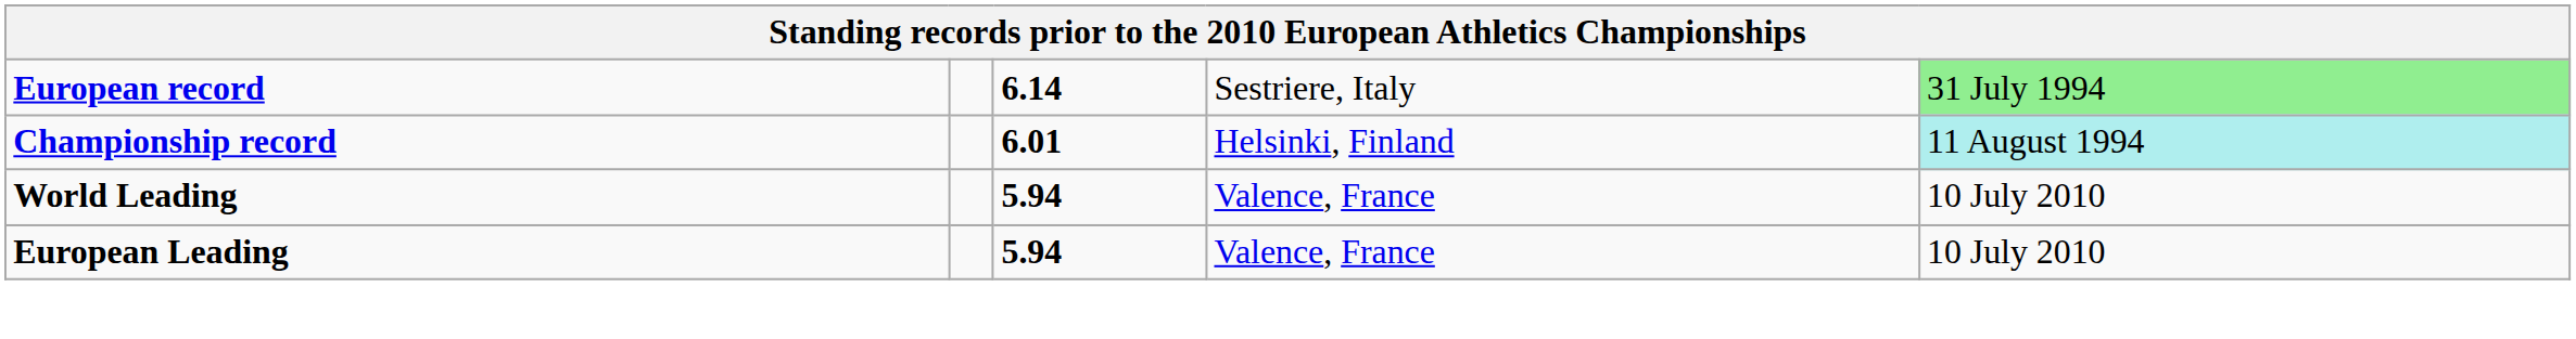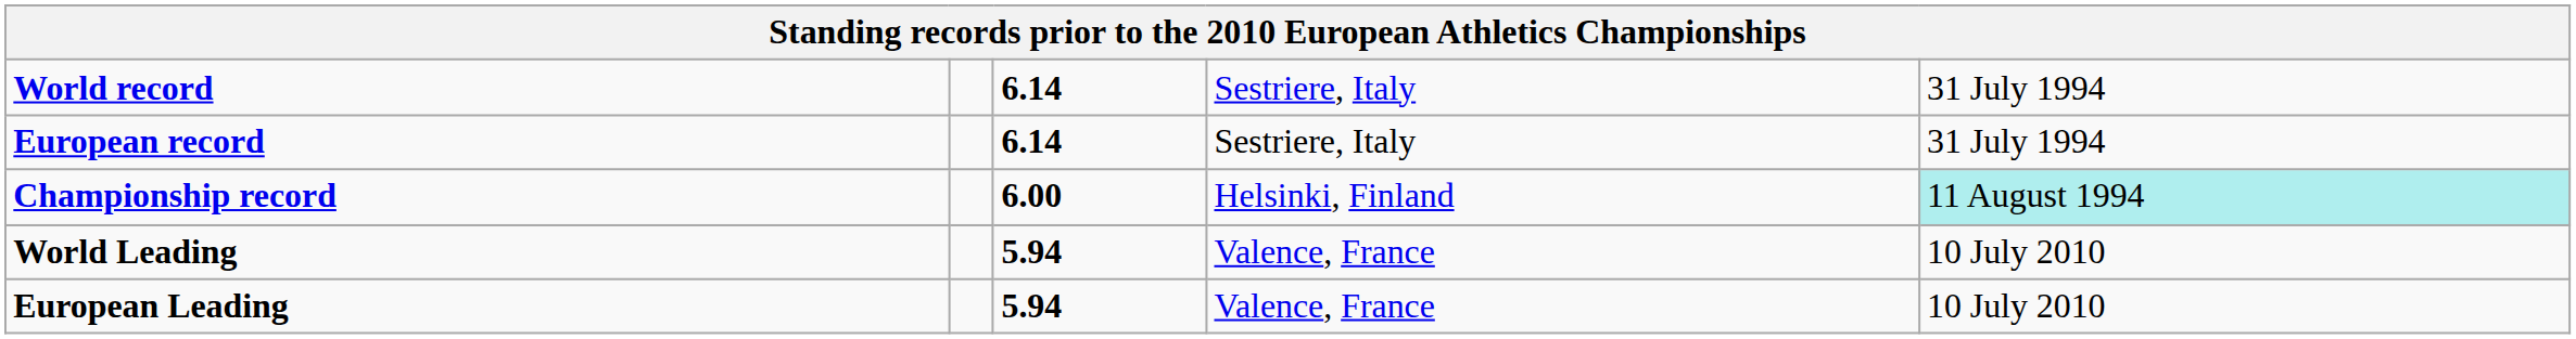+ row: World record | 6.14 | Sestriere, Italy | 31 July 1994
European record | column 5: lightgreen background -> no background
Championship record | column 3: 6.01 -> 6.00
